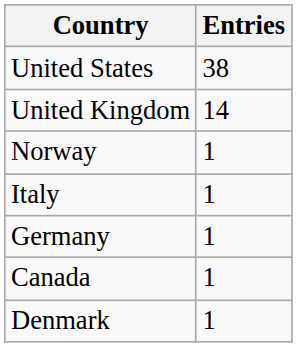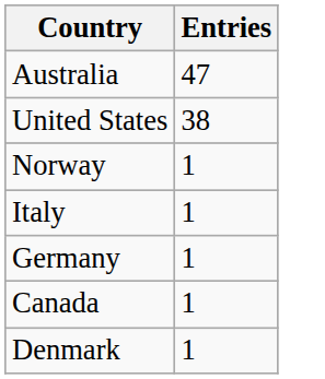+ row: Australia | 47
- row: United Kingdom | 14
